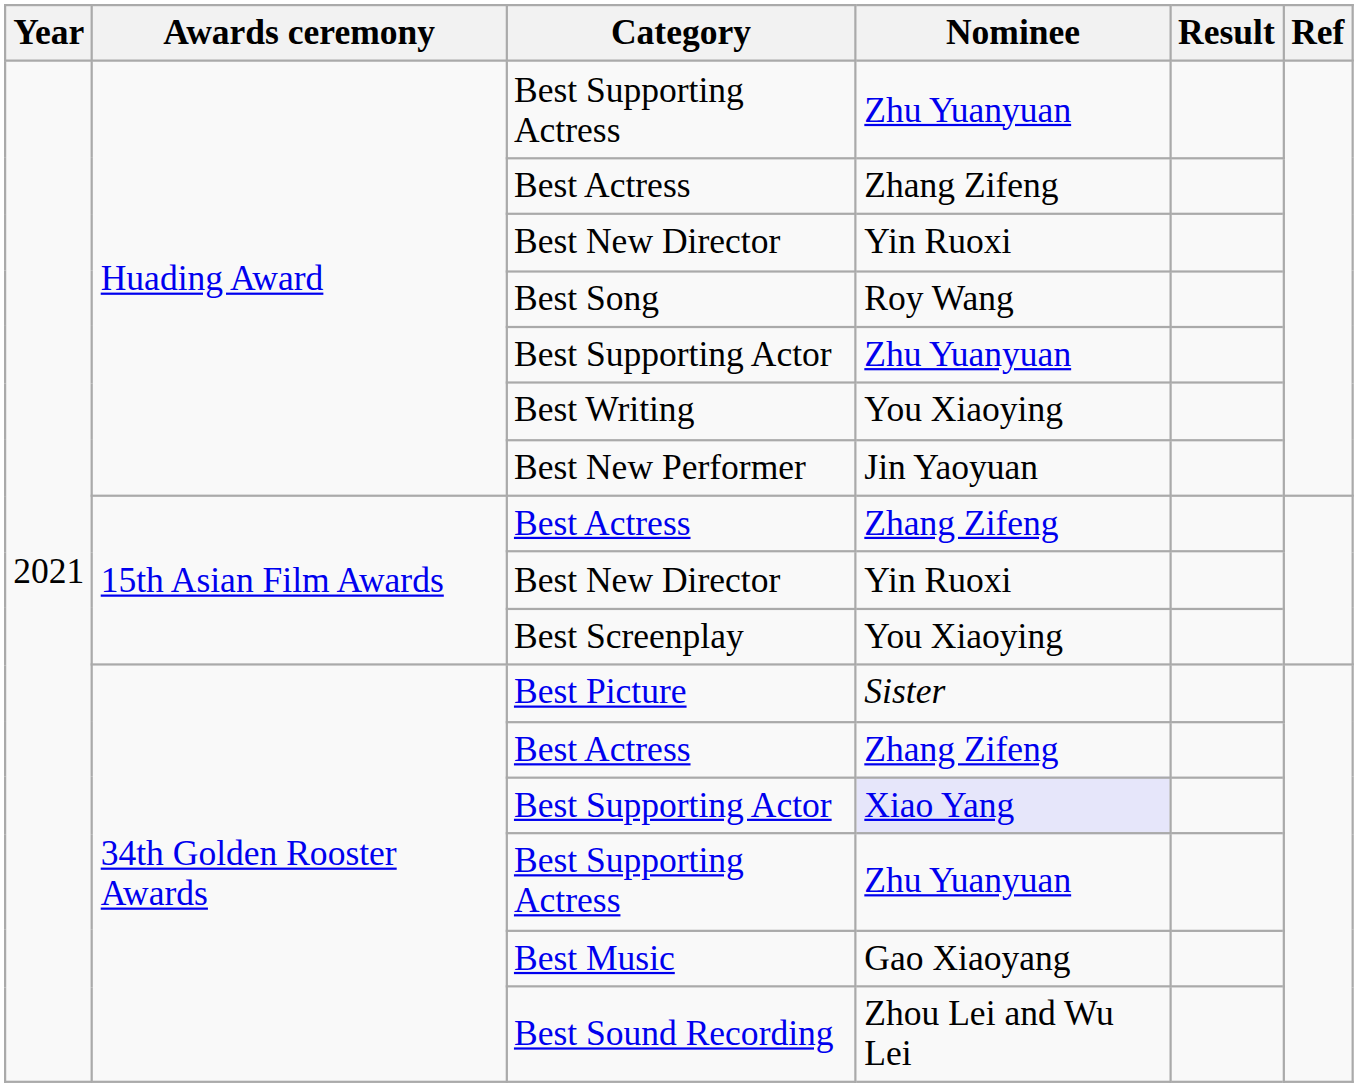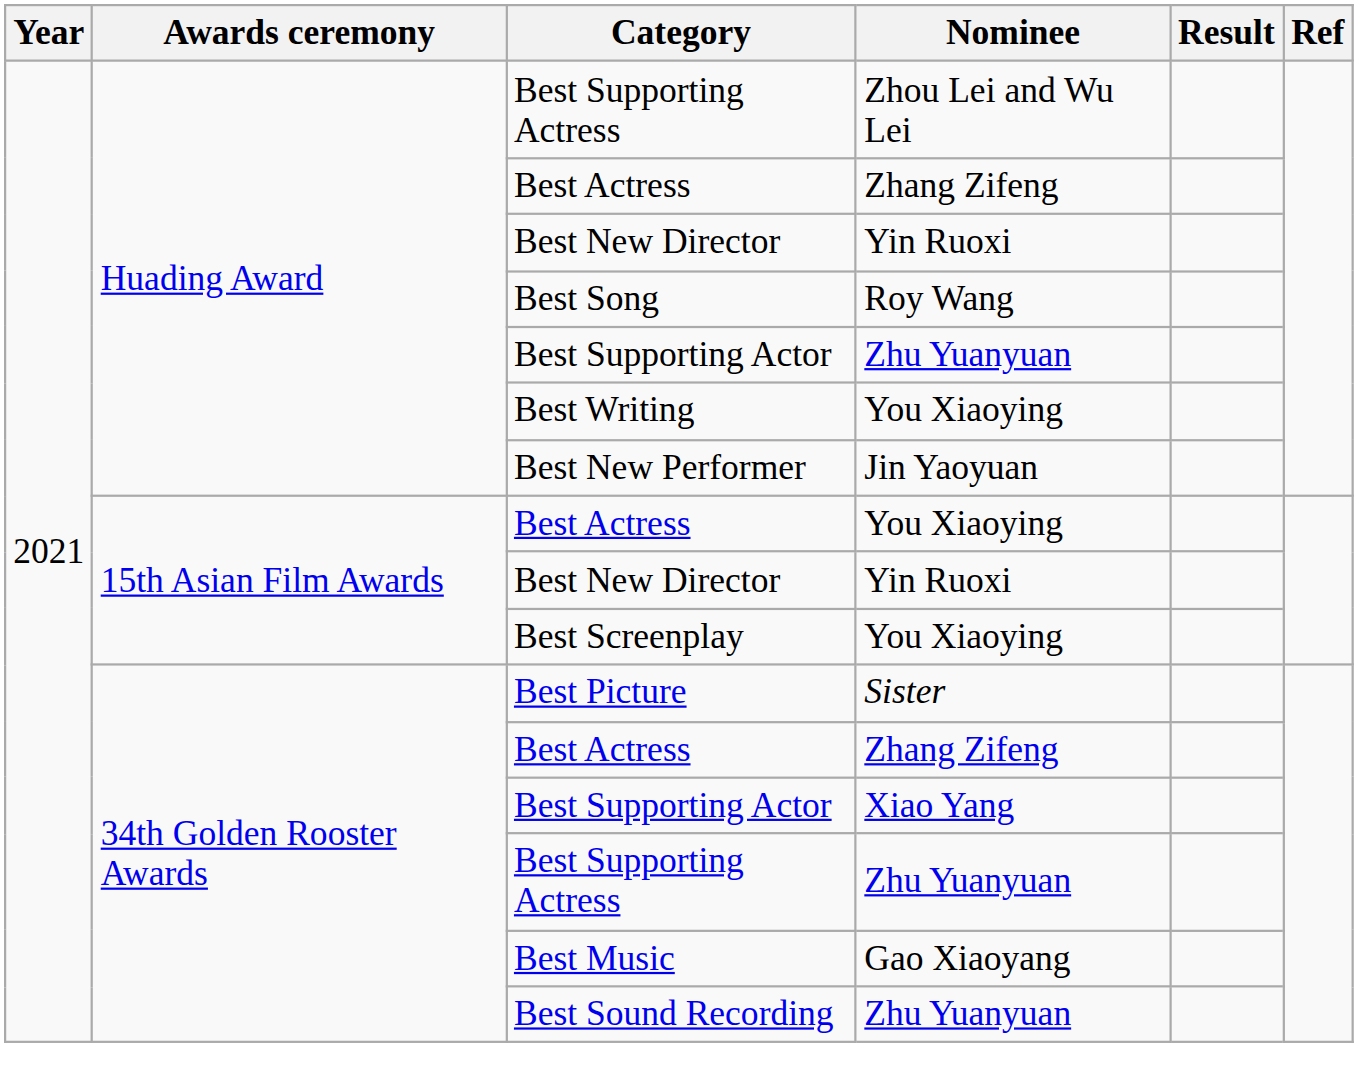Huading Award / Best Supporting Actress | Nominee: Zhu Yuanyuan -> Zhou Lei and Wu Lei
15th Asian Film Awards / Best Actress | Nominee: Zhang Zifeng -> You Xiaoying
34th Golden Rooster Awards / Best Supporting Actor | Nominee: lavender background -> no background
Best Sound Recording | Nominee: Zhou Lei and Wu Lei -> Zhu Yuanyuan
